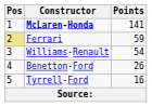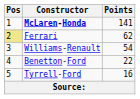Ferrari | Points: 59 -> 62
Benetton-Ford | Points: 26 -> 22
